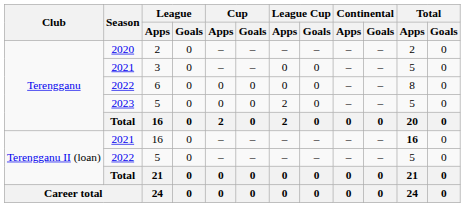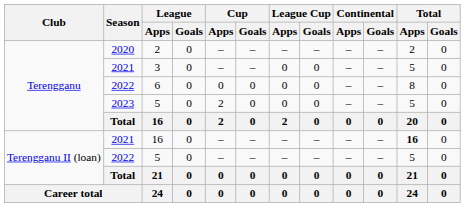2023 / 5 | Cup / Apps: 0 -> 2
2023 / 5 | League Cup / Apps: 2 -> 0
